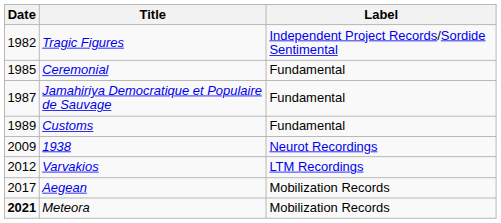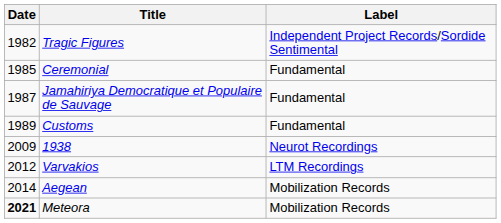Aegean | Date: 2017 -> 2014
